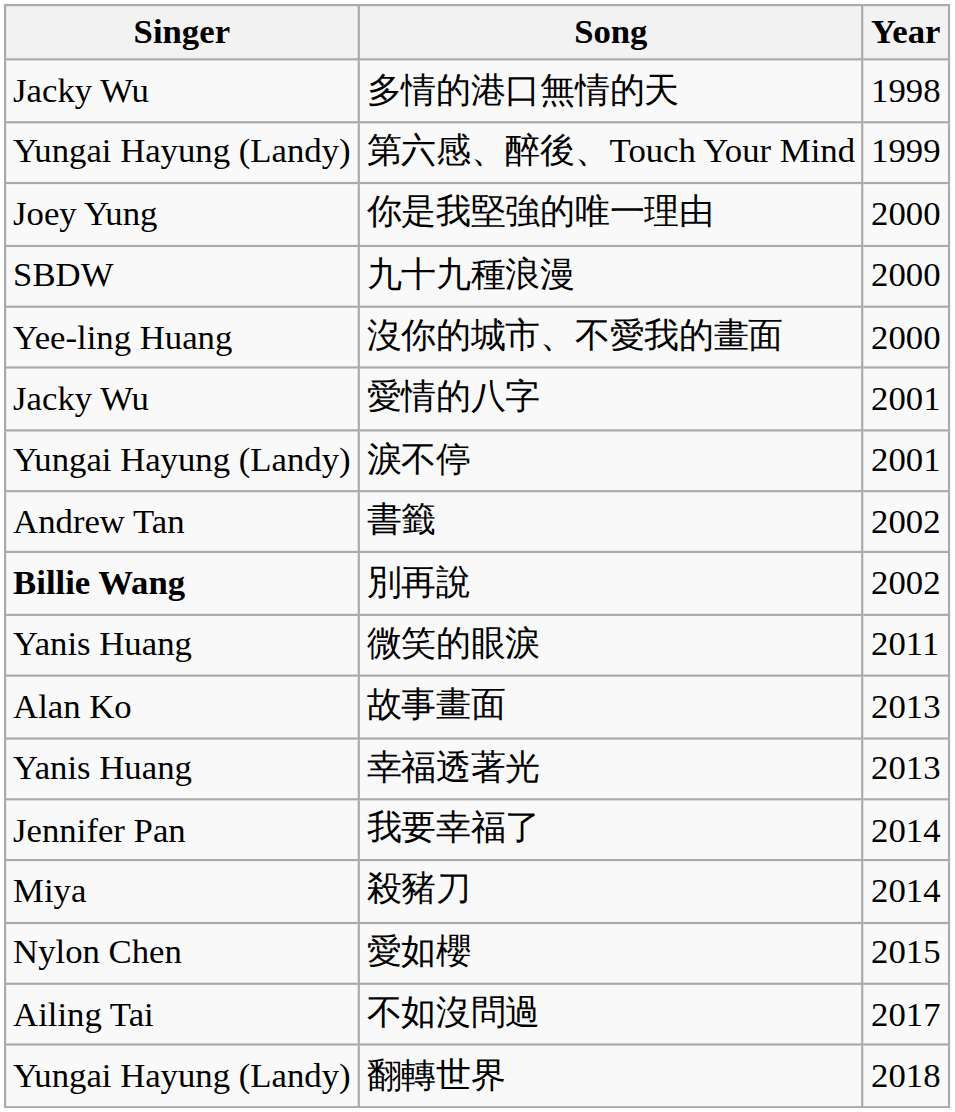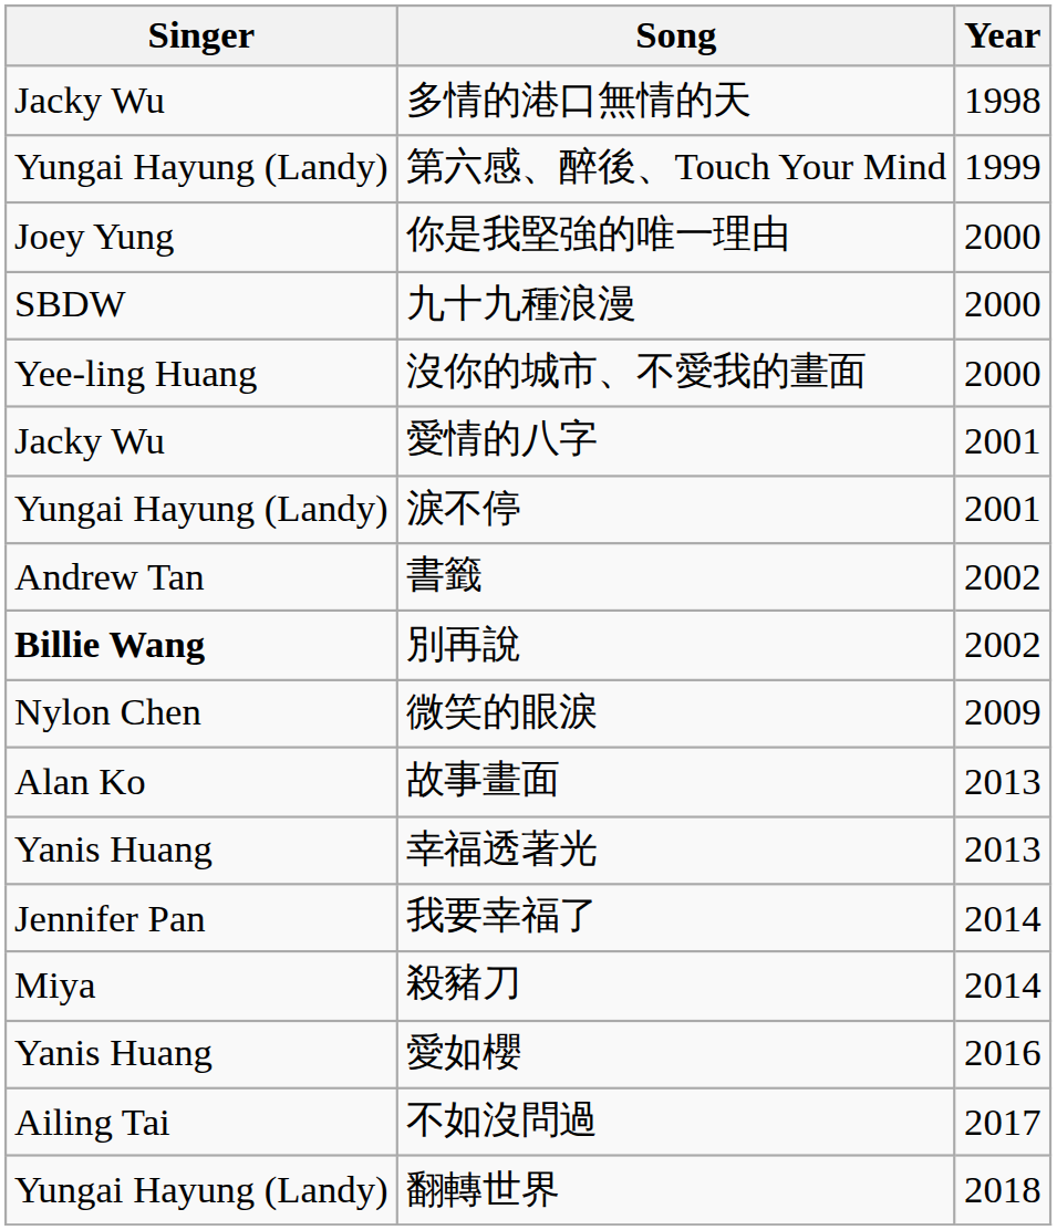微笑的眼淚 | Singer: Yanis Huang -> Nylon Chen
微笑的眼淚 | Year: 2011 -> 2009
愛如櫻 | Singer: Nylon Chen -> Yanis Huang
愛如櫻 | Year: 2015 -> 2016
